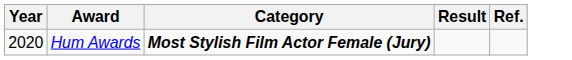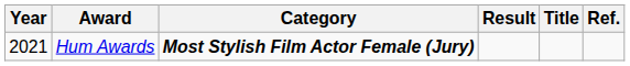+ column: Title
Hum Awards | Year: 2020 -> 2021
